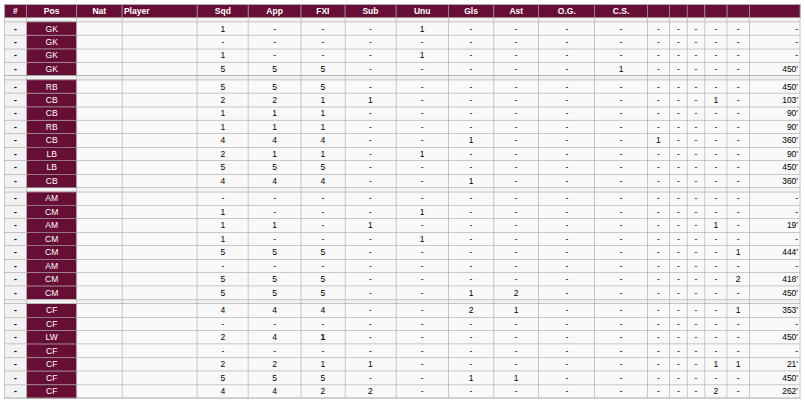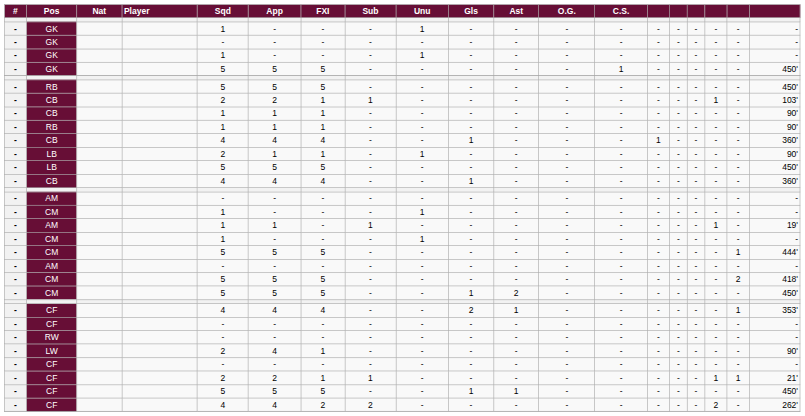+ row: - | RW | - | - | - | - | - | - | - | - | - | - | - | - | - | - | -
LW | FXI: bold -> normal
LW | column 19: 450' -> 90'
